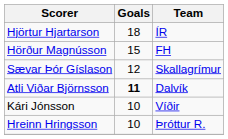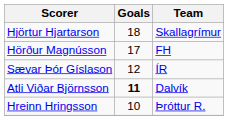Hjörtur Hjartarson | Team: ÍR -> Skallagrímur
Hörður Magnússon | Goals: 15 -> 17
Sævar Þór Gíslason | Team: Skallagrímur -> ÍR
- row: Kári Jónsson | 10 | Víðir
